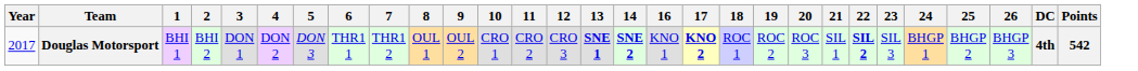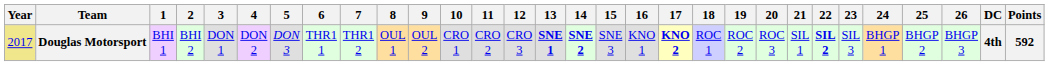+ column: 15 | SNE 3
Douglas Motorsport | Year: no background -> khaki background
Douglas Motorsport | Points: 542 -> 592
